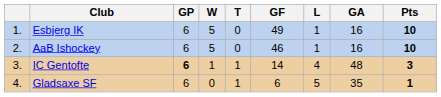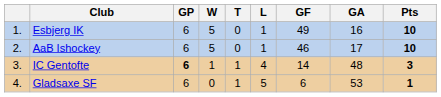columns swapped: L <-> GF
AaB Ishockey | GA: 16 -> 17
Gladsaxe SF | GA: 35 -> 53
